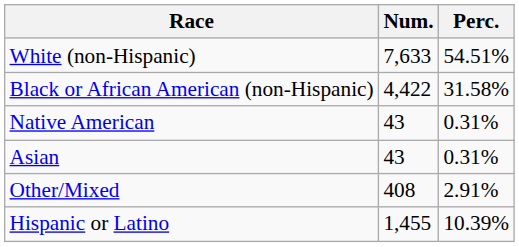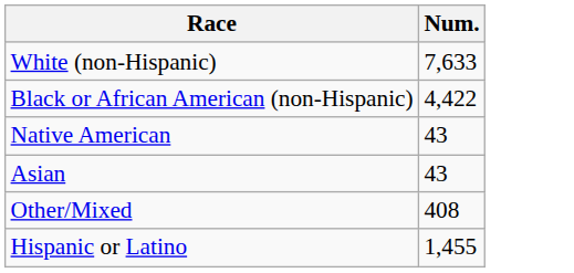- column: Perc. | 54.51% | 31.58% | 0.31% | 0.31% | 2.91% | 10.39%
